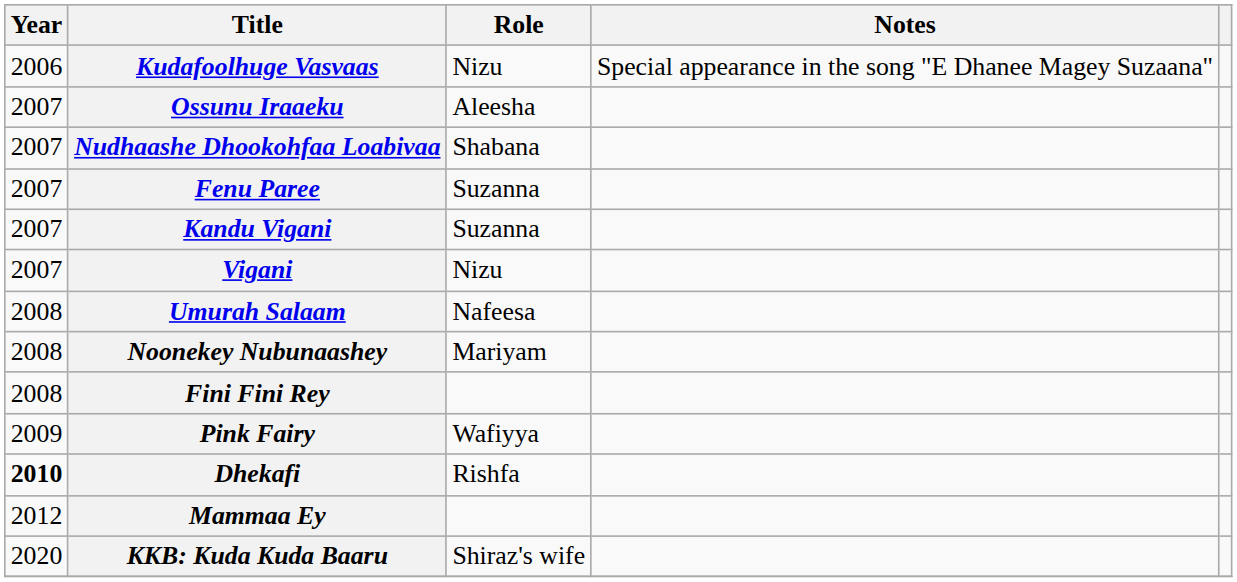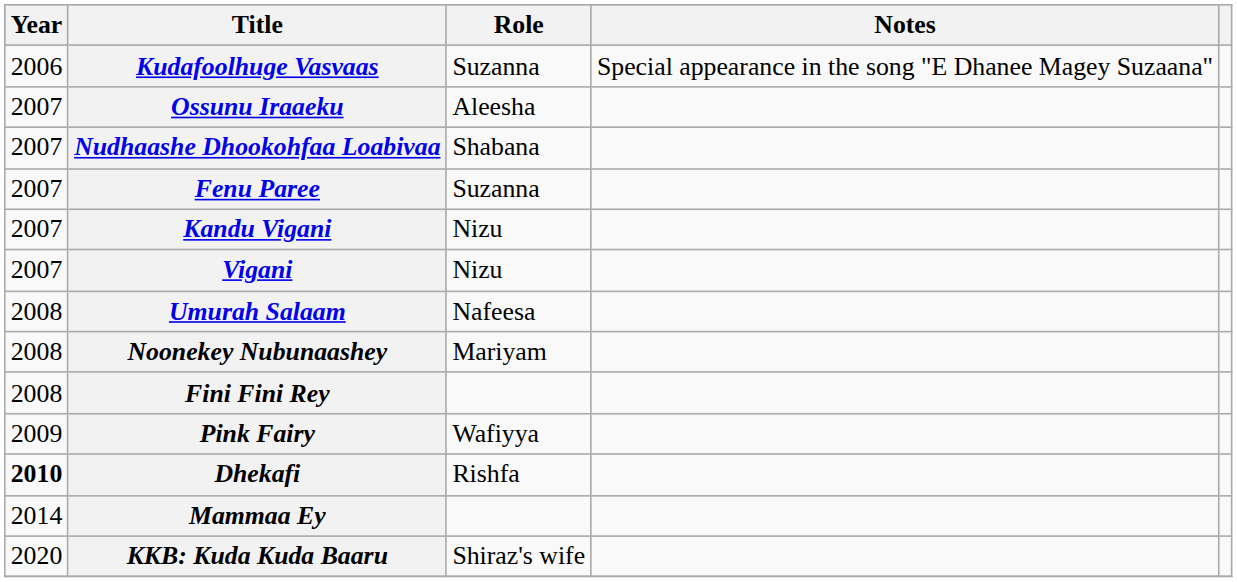Kudafoolhuge Vasvaas | Role: Nizu -> Suzanna
Kandu Vigani | Role: Suzanna -> Nizu
Mammaa Ey | Year: 2012 -> 2014
